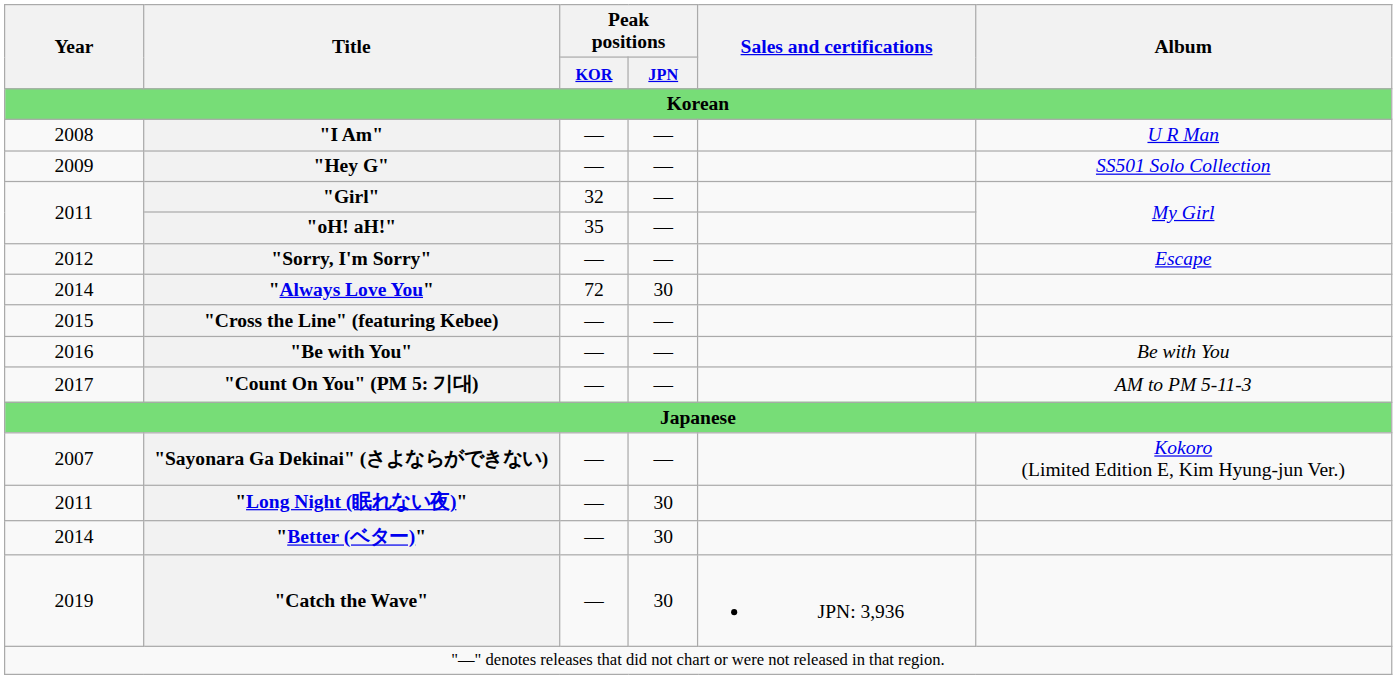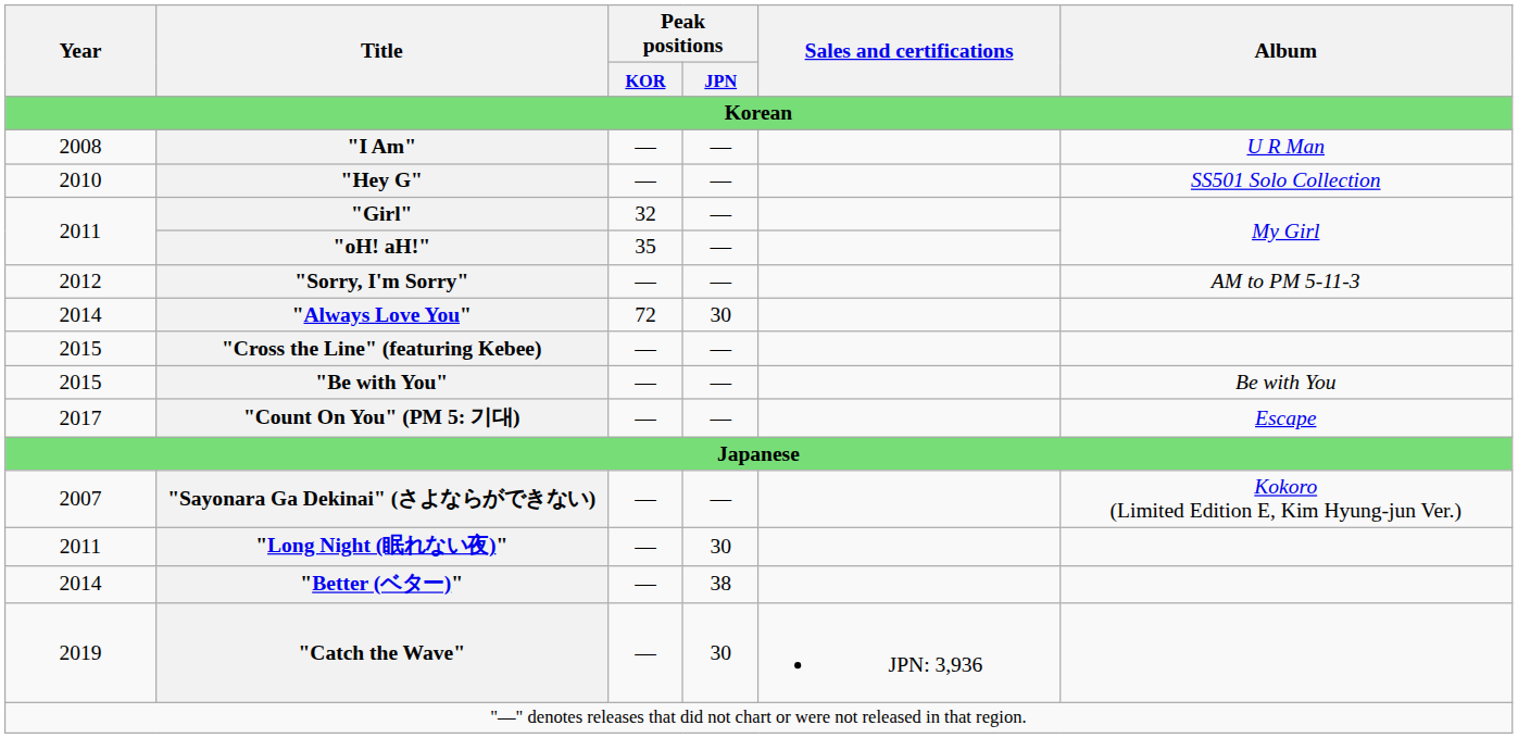"Hey G" | Year: 2009 -> 2010
"Sorry, I'm Sorry" | Album: Escape -> AM to PM 5-11-3
"Be with You" | Year: 2016 -> 2015
"Count On You" (PM 5: 기대) | Album: AM to PM 5-11-3 -> Escape
"Better (ベター)" | Peak positions / JPN: 30 -> 38
